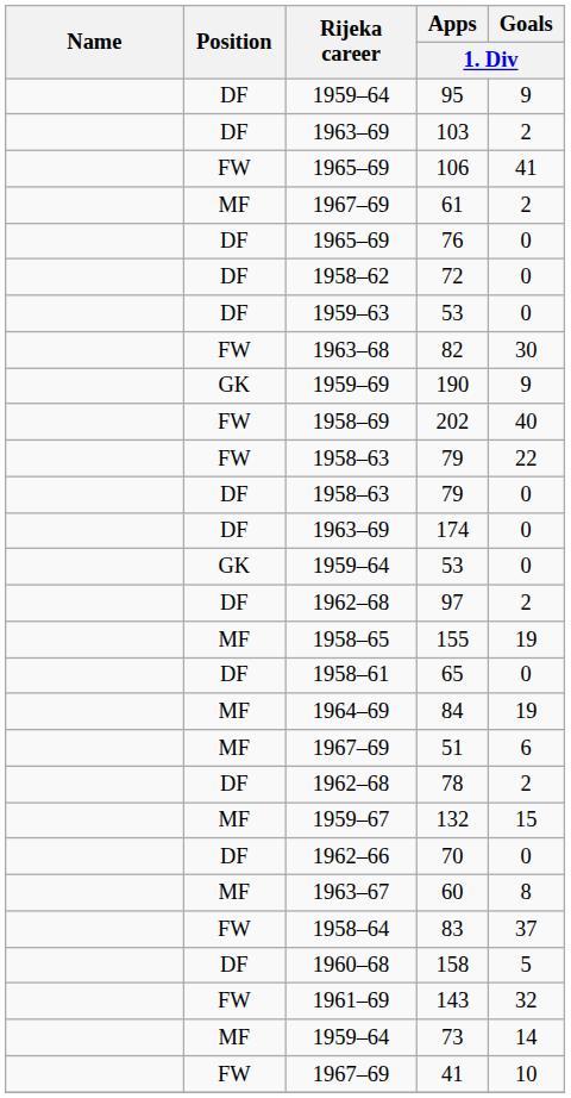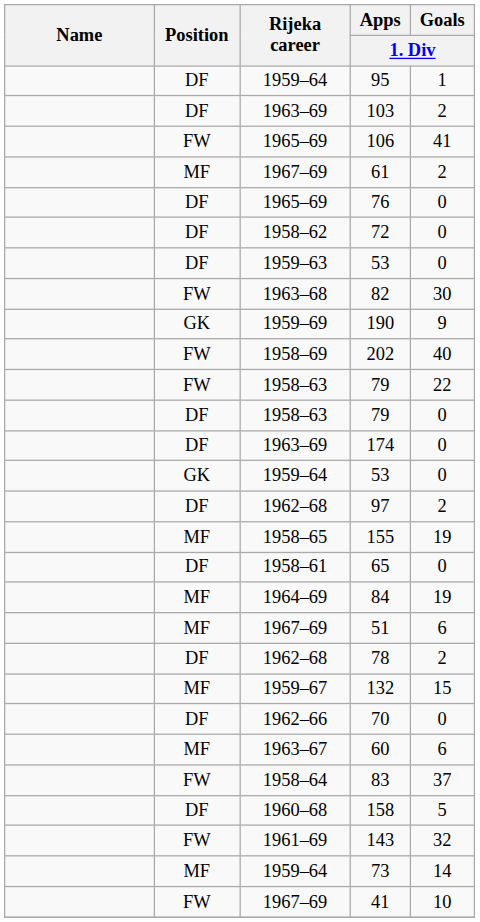95 | Goals / 1. Div: 9 -> 1
60 | Goals / 1. Div: 8 -> 6
